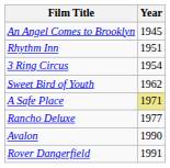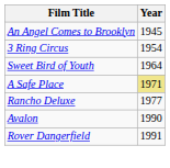- row: Rhythm Inn | 1951
Sweet Bird of Youth | Year: 1962 -> 1964
